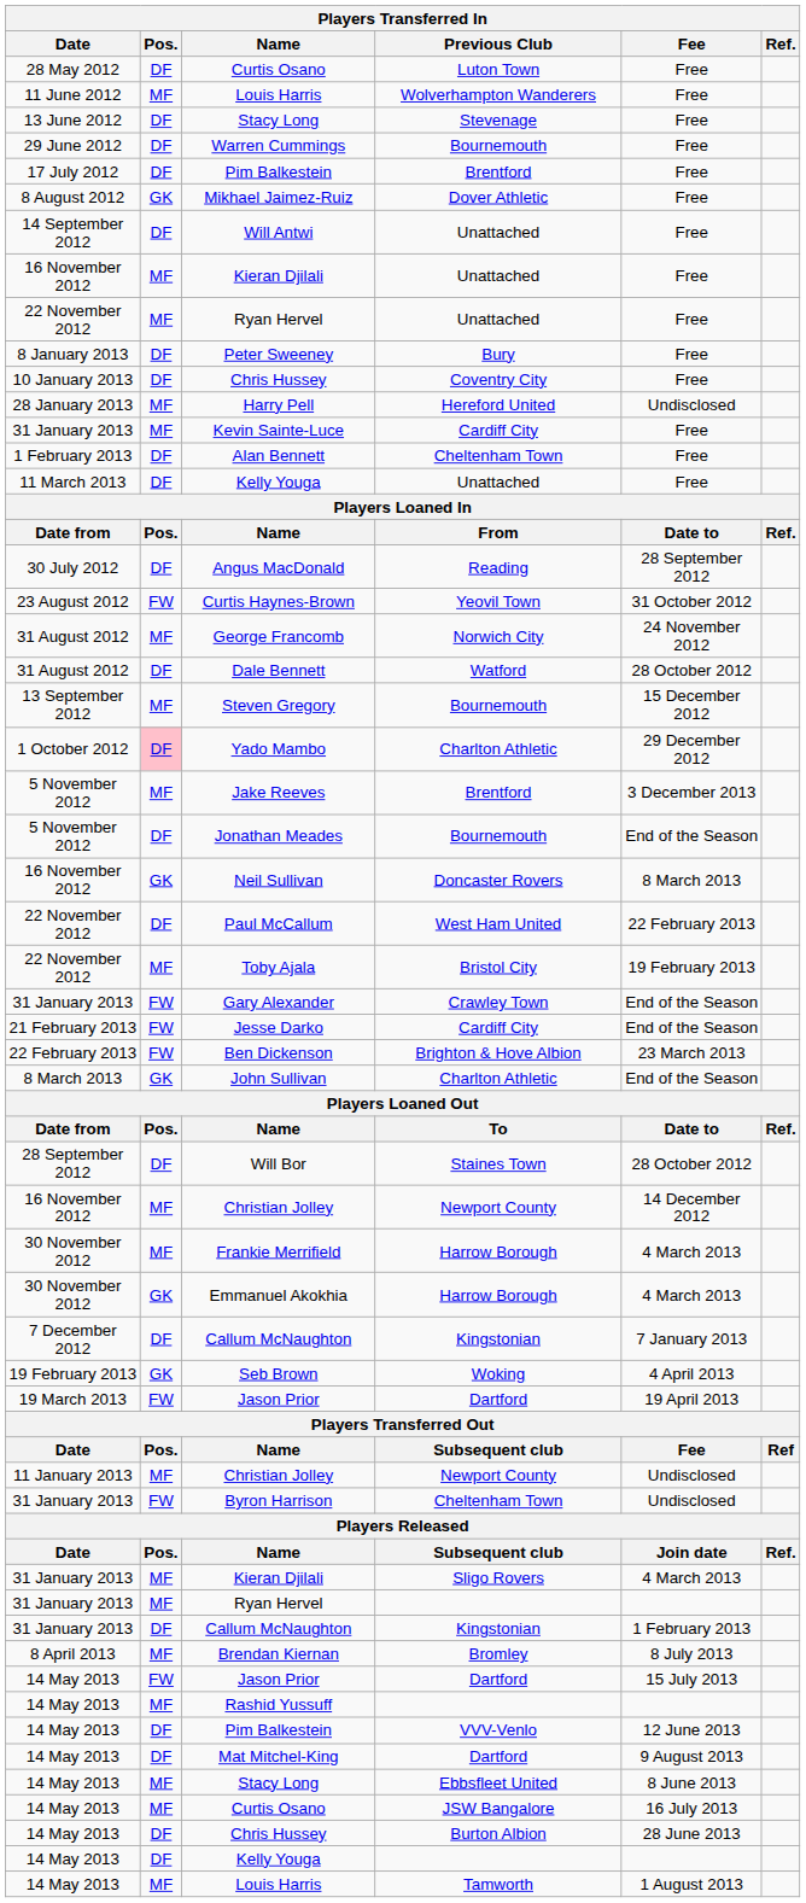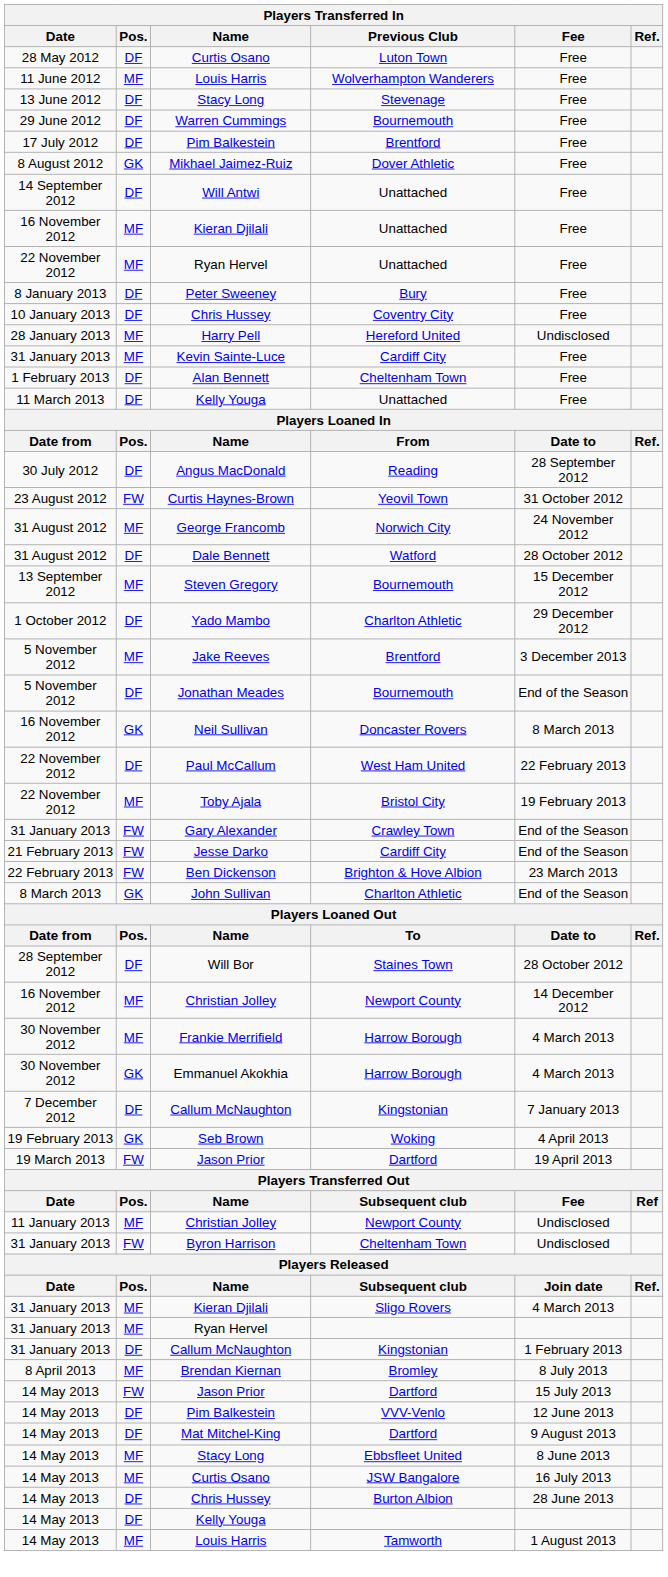Yado Mambo | Pos.: pink background -> no background
- row: 14 May 2013 | MF | Rashid Yussuff
